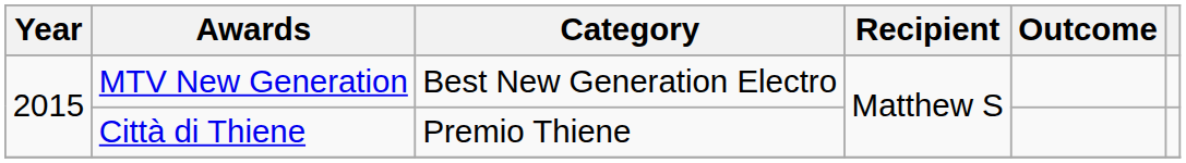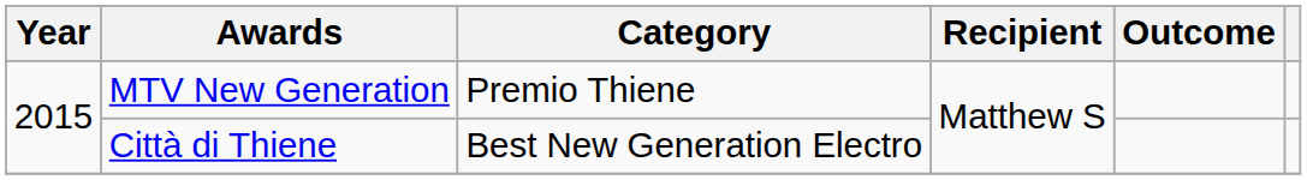MTV New Generation | Category: Best New Generation Electro -> Premio Thiene
Città di Thiene | Category: Premio Thiene -> Best New Generation Electro
